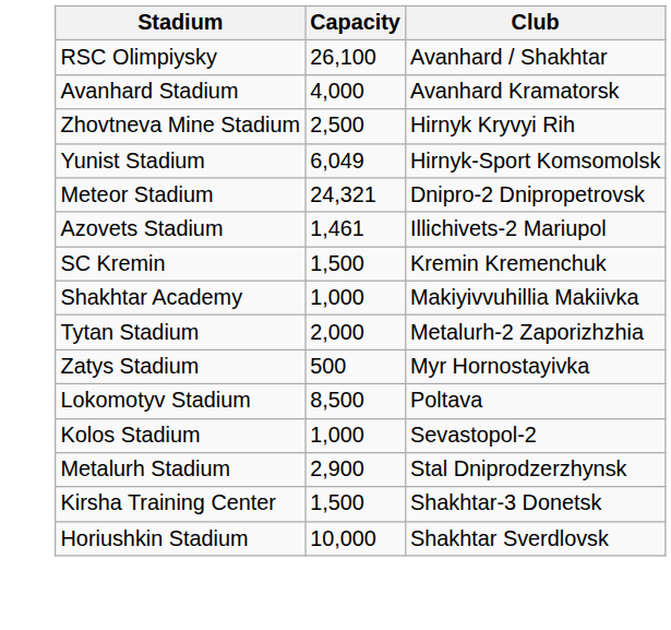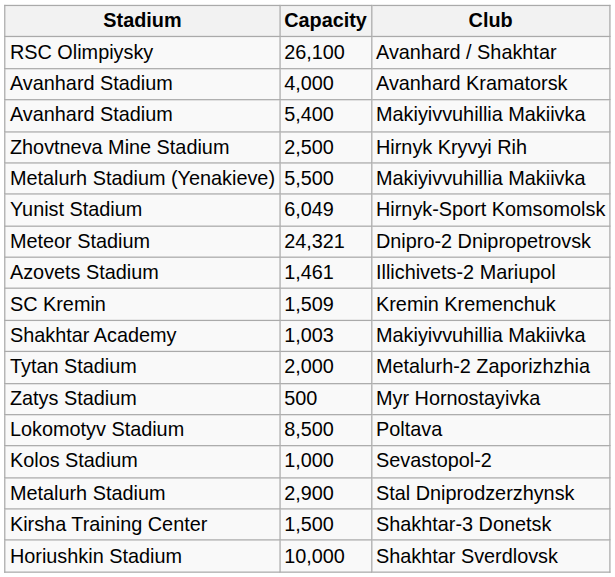+ row: Avanhard Stadium | 5,400 | Makiyivvuhillia Makiivka
+ row: Metalurh Stadium (Yenakieve) | 5,500 | Makiyivvuhillia Makiivka
SC Kremin | Capacity: 1,500 -> 1,509
Shakhtar Academy | Capacity: 1,000 -> 1,003
